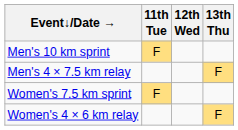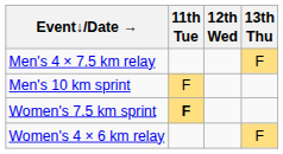rows swapped: Men's 10 km sprint <-> Men's 4 × 7.5 km relay
Women's 7.5 km sprint | 11th Tue: normal -> bold
